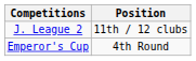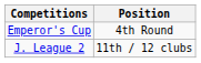rows swapped: J. League 2 <-> Emperor's Cup
